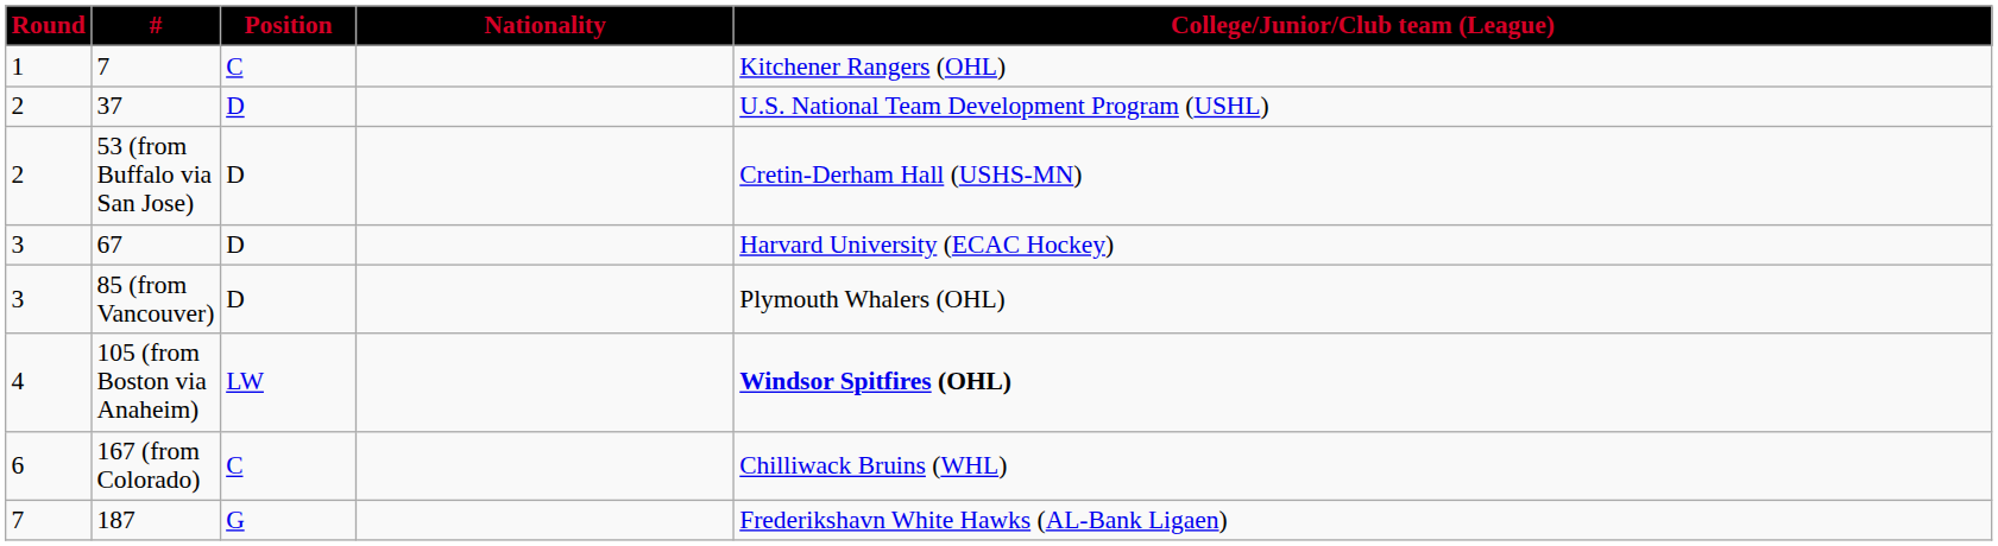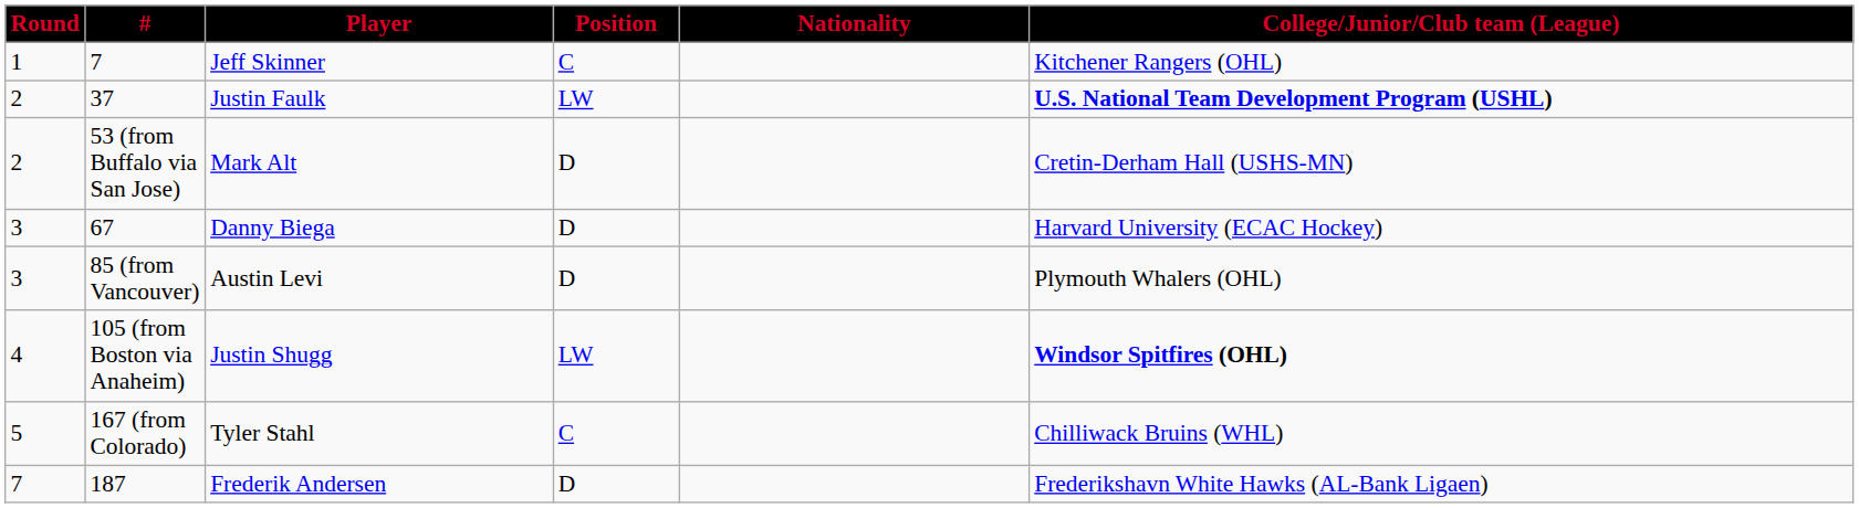+ column: Player | Jeff Skinner | Justin Faulk | Mark Alt | Danny Biega | Austin Levi | Justin Shugg | Tyler Stahl | Frederik Andersen
37 | Position: D -> LW
37 | College/Junior/Club team (League): normal -> bold
167 (from Colorado) | Round: 6 -> 5
187 | Position: G -> D
